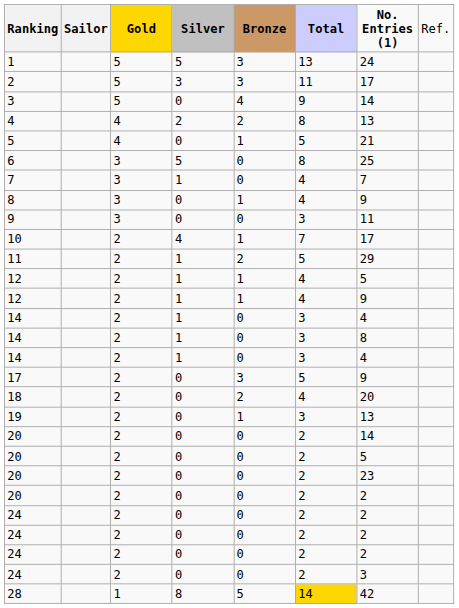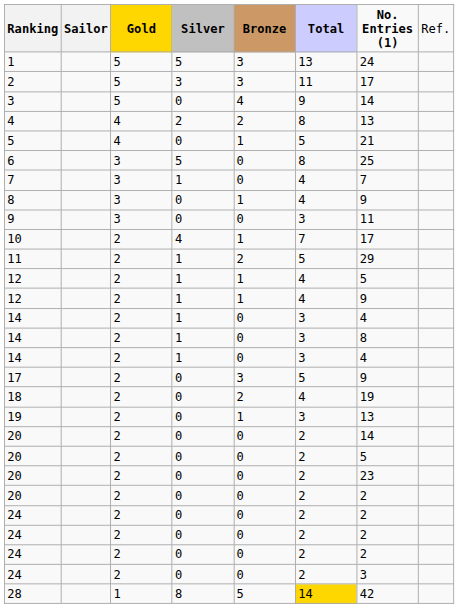18 | column 7: 20 -> 19
